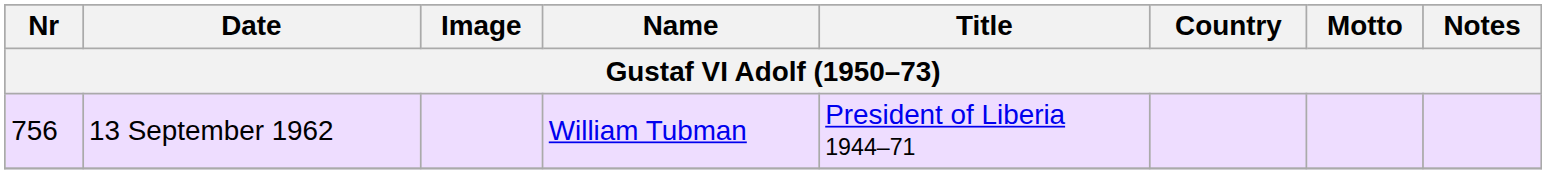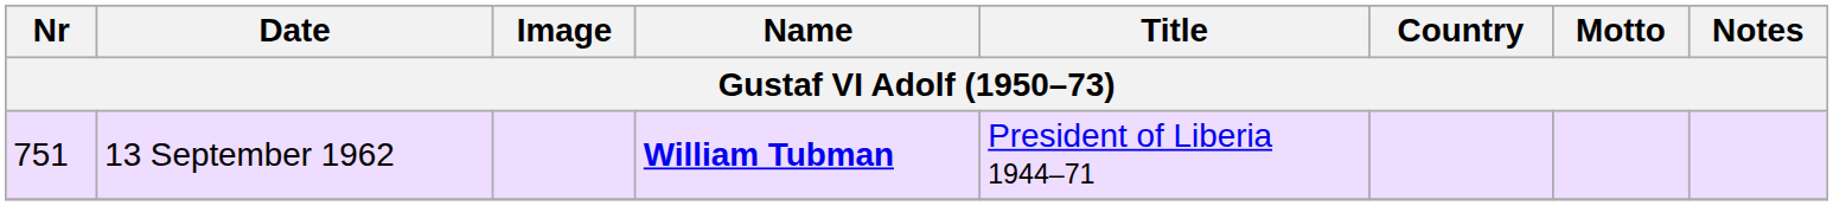13 September 1962 | Nr: 756 -> 751
13 September 1962 | Name: normal -> bold
